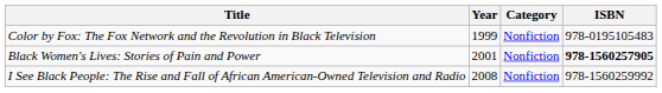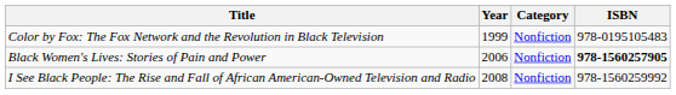Black Women's Lives: Stories of Pain and Power | Year: 2001 -> 2006
